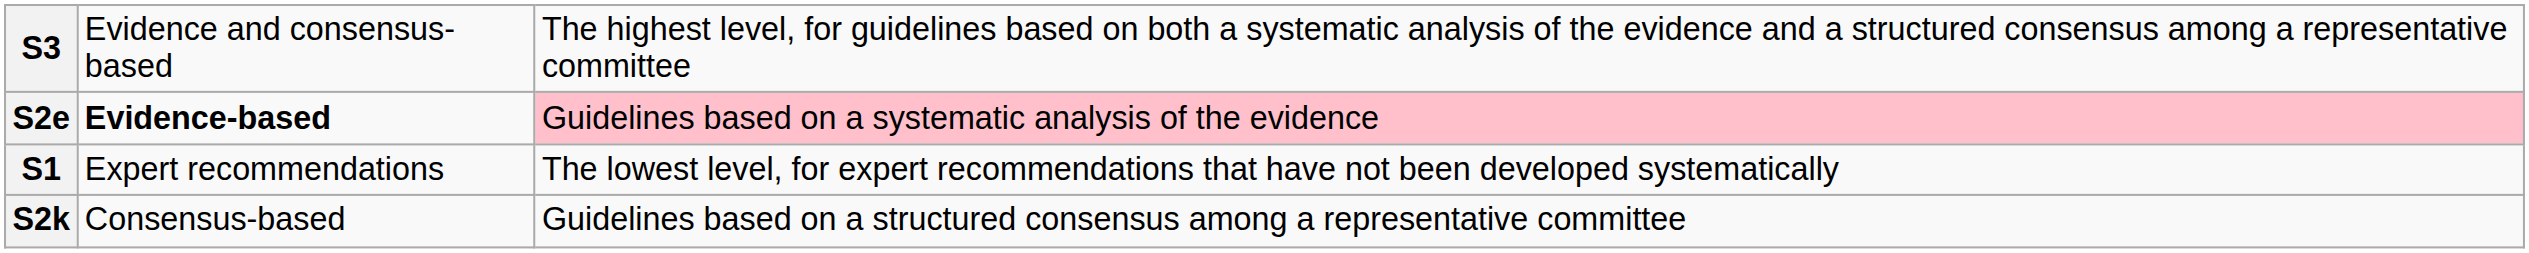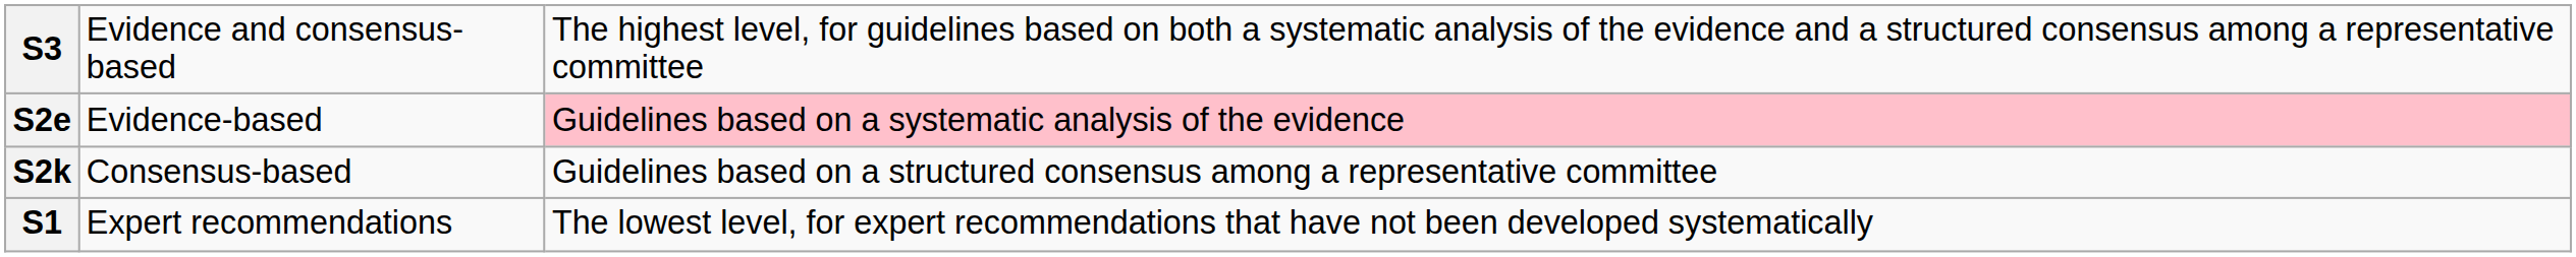S2e | column 2: bold -> normal
rows swapped: S2k <-> S1
